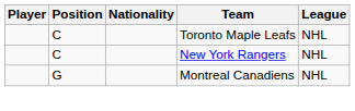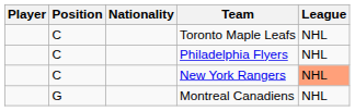+ row: C | Philadelphia Flyers | NHL
New York Rangers | League: no background -> lightsalmon background
